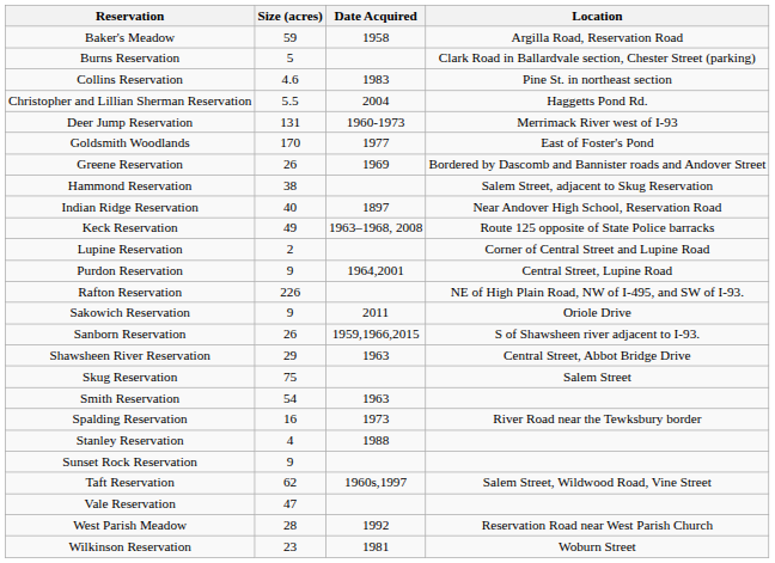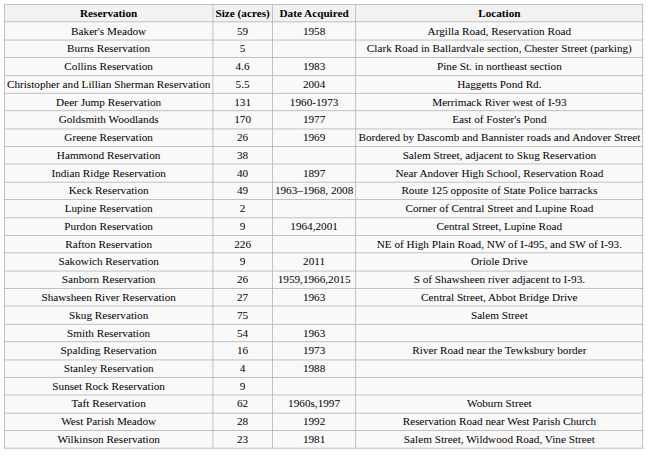Shawsheen River Reservation | Size (acres): 29 -> 27
Taft Reservation | Location: Salem Street, Wildwood Road, Vine Street -> Woburn Street
- row: Vale Reservation | 47
Wilkinson Reservation | Location: Woburn Street -> Salem Street, Wildwood Road, Vine Street
